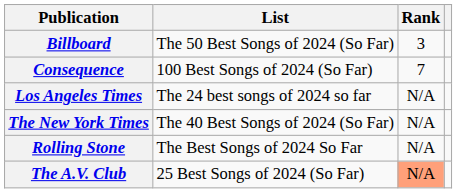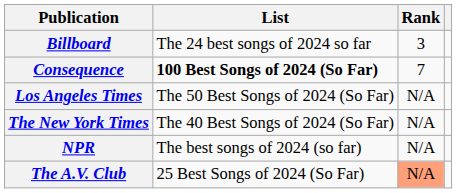Billboard | List: The 50 Best Songs of 2024 (So Far) -> The 24 best songs of 2024 so far
Consequence | List: normal -> bold
Los Angeles Times | List: The 24 best songs of 2024 so far -> The 50 Best Songs of 2024 (So Far)
- row: Rolling Stone | The Best Songs of 2024 So Far | N/A
+ row: NPR | The best songs of 2024 (so far) | N/A
